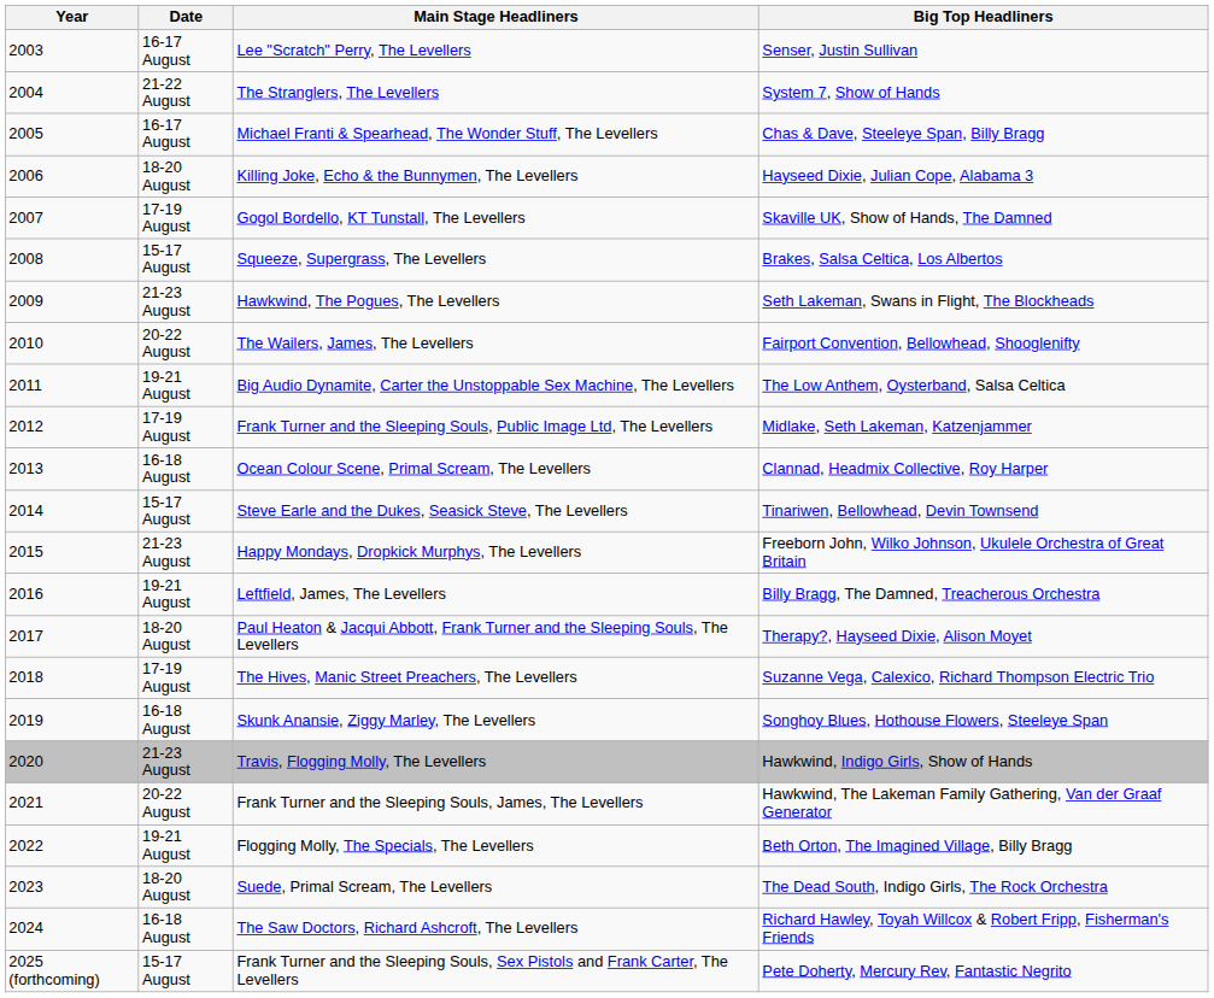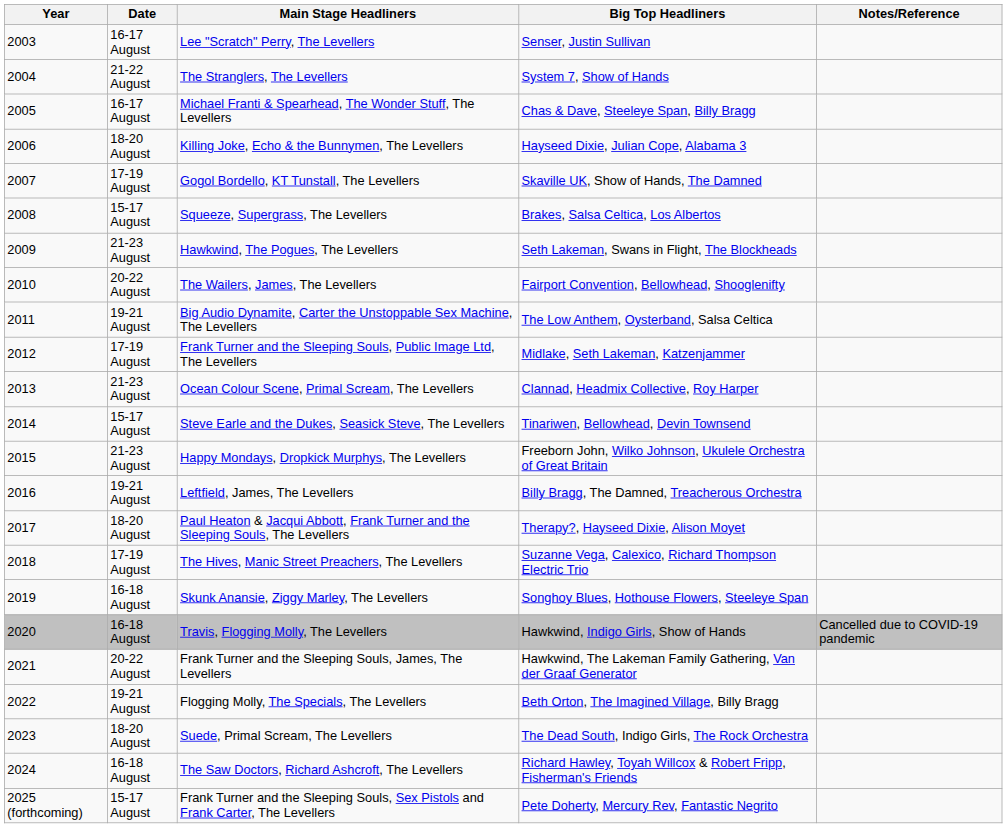+ column: Notes/Reference | Cancelled due to COVID-19 pandemic
Ocean Colour Scene, Primal Scream, The Levellers | Date: 16-18 August -> 21-23 August
Travis, Flogging Molly, The Levellers | Date: 21-23 August -> 16-18 August
